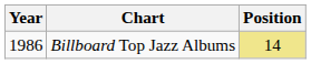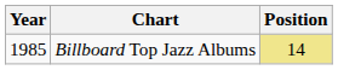Billboard Top Jazz Albums | Year: 1986 -> 1985
